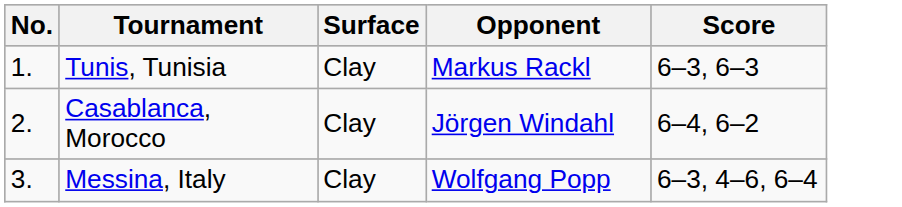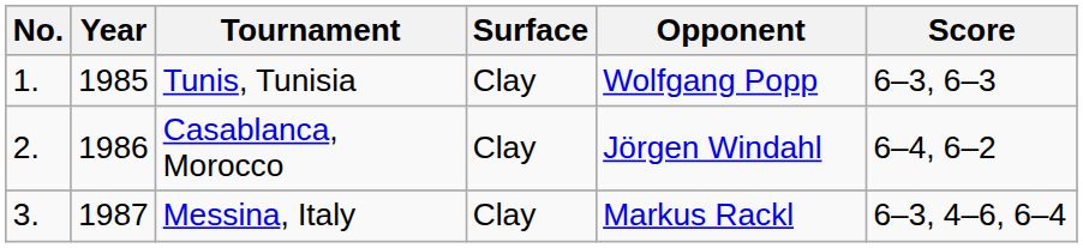+ column: Year | 1985 | 1986 | 1987
Tunis, Tunisia | Opponent: Markus Rackl -> Wolfgang Popp
Messina, Italy | Opponent: Wolfgang Popp -> Markus Rackl
